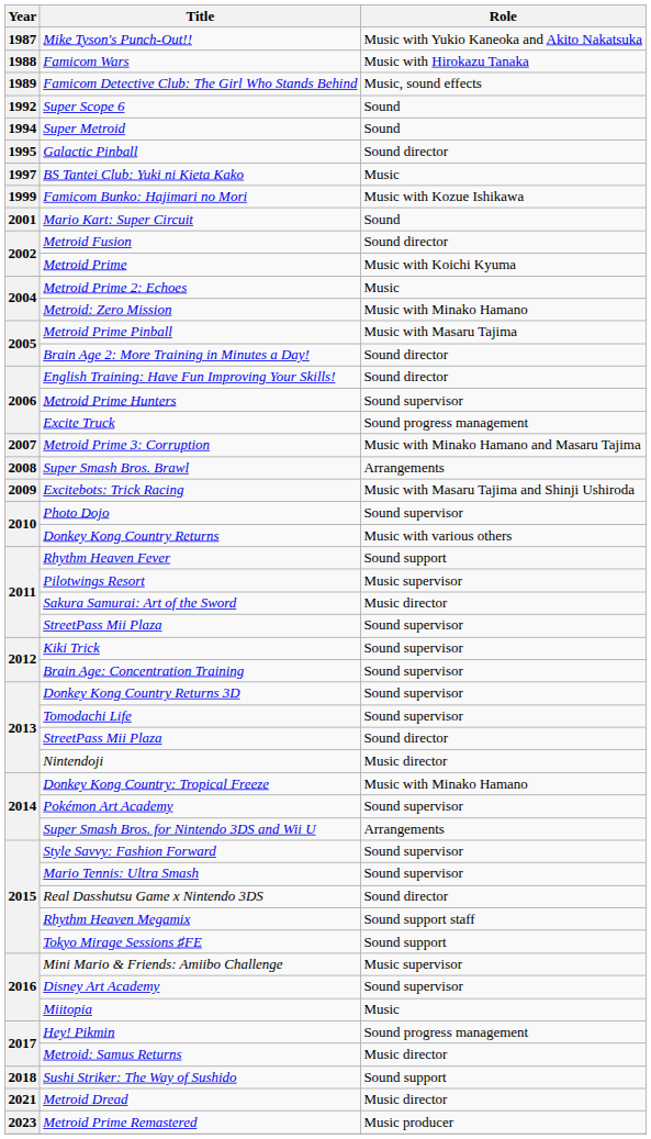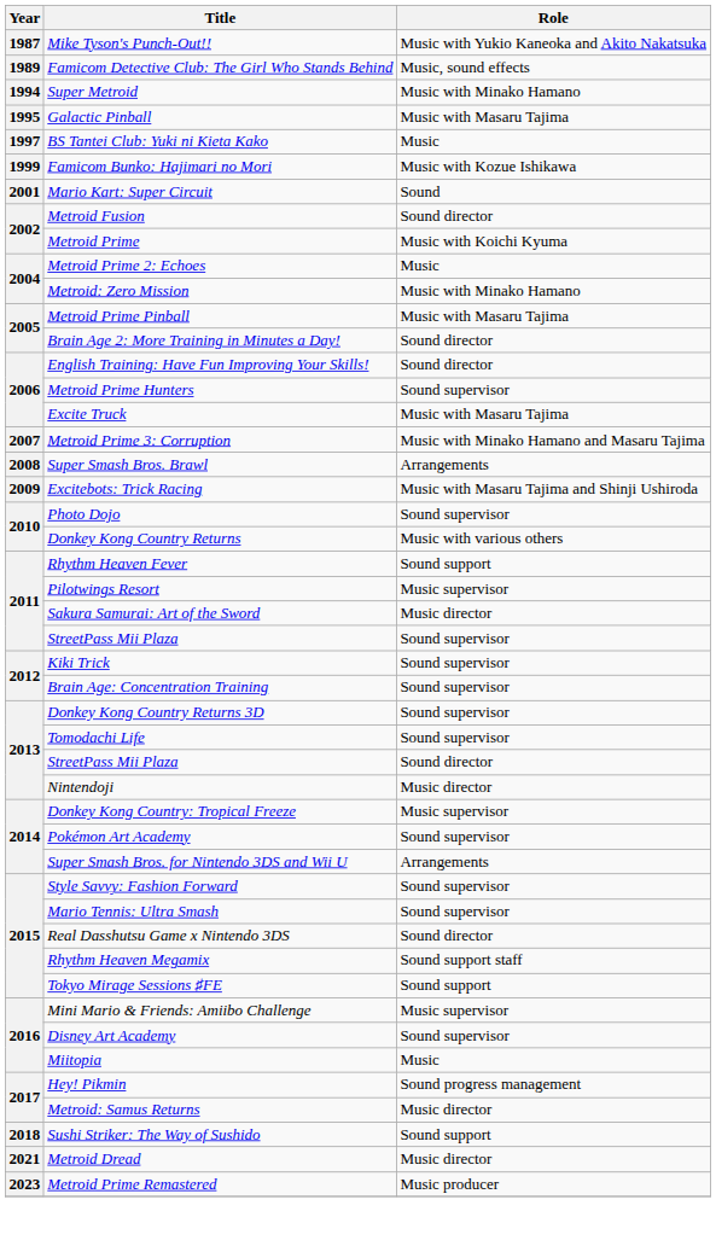- row: 1988 | Famicom Wars | Music with Hirokazu Tanaka
- row: 1992 | Super Scope 6 | Sound
Super Metroid | Role: Sound -> Music with Minako Hamano
Galactic Pinball | Role: Sound director -> Music with Masaru Tajima
Excite Truck | Role: Sound progress management -> Music with Masaru Tajima
Donkey Kong Country: Tropical Freeze | Role: Music with Minako Hamano -> Music supervisor
